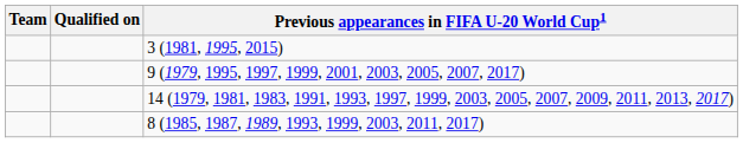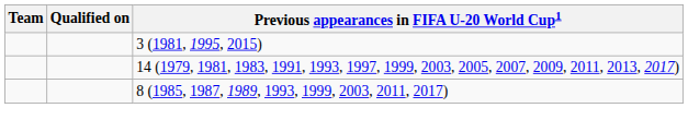- row: 9 (1979, 1995, 1997, 1999, 2001, 2003, 2005, 2007, 2017)
